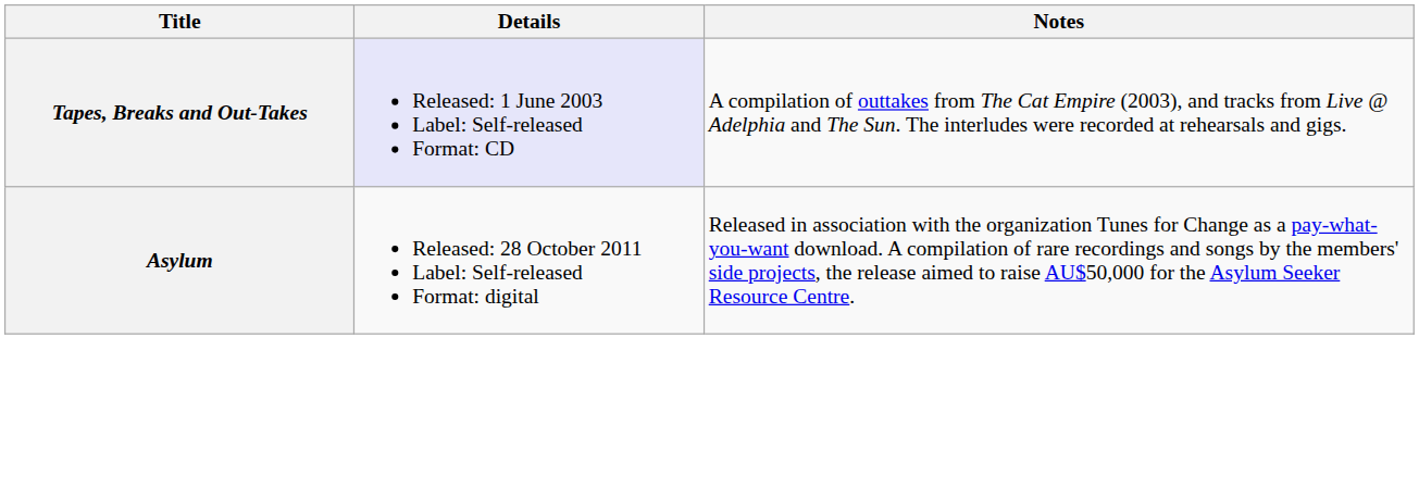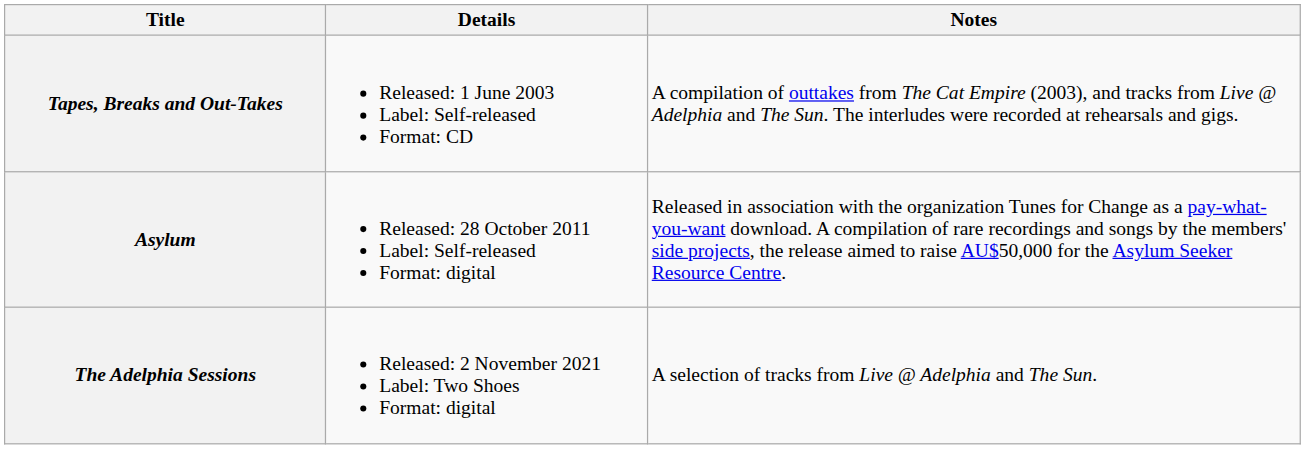Tapes, Breaks and Out-Takes | Details: lavender background -> no background
+ row: The Adelphia Sessions | Released: 2 November 2021 Label: Two Shoes Format: digital | A selection of tracks from Live @ Adelphia and The Sun.
